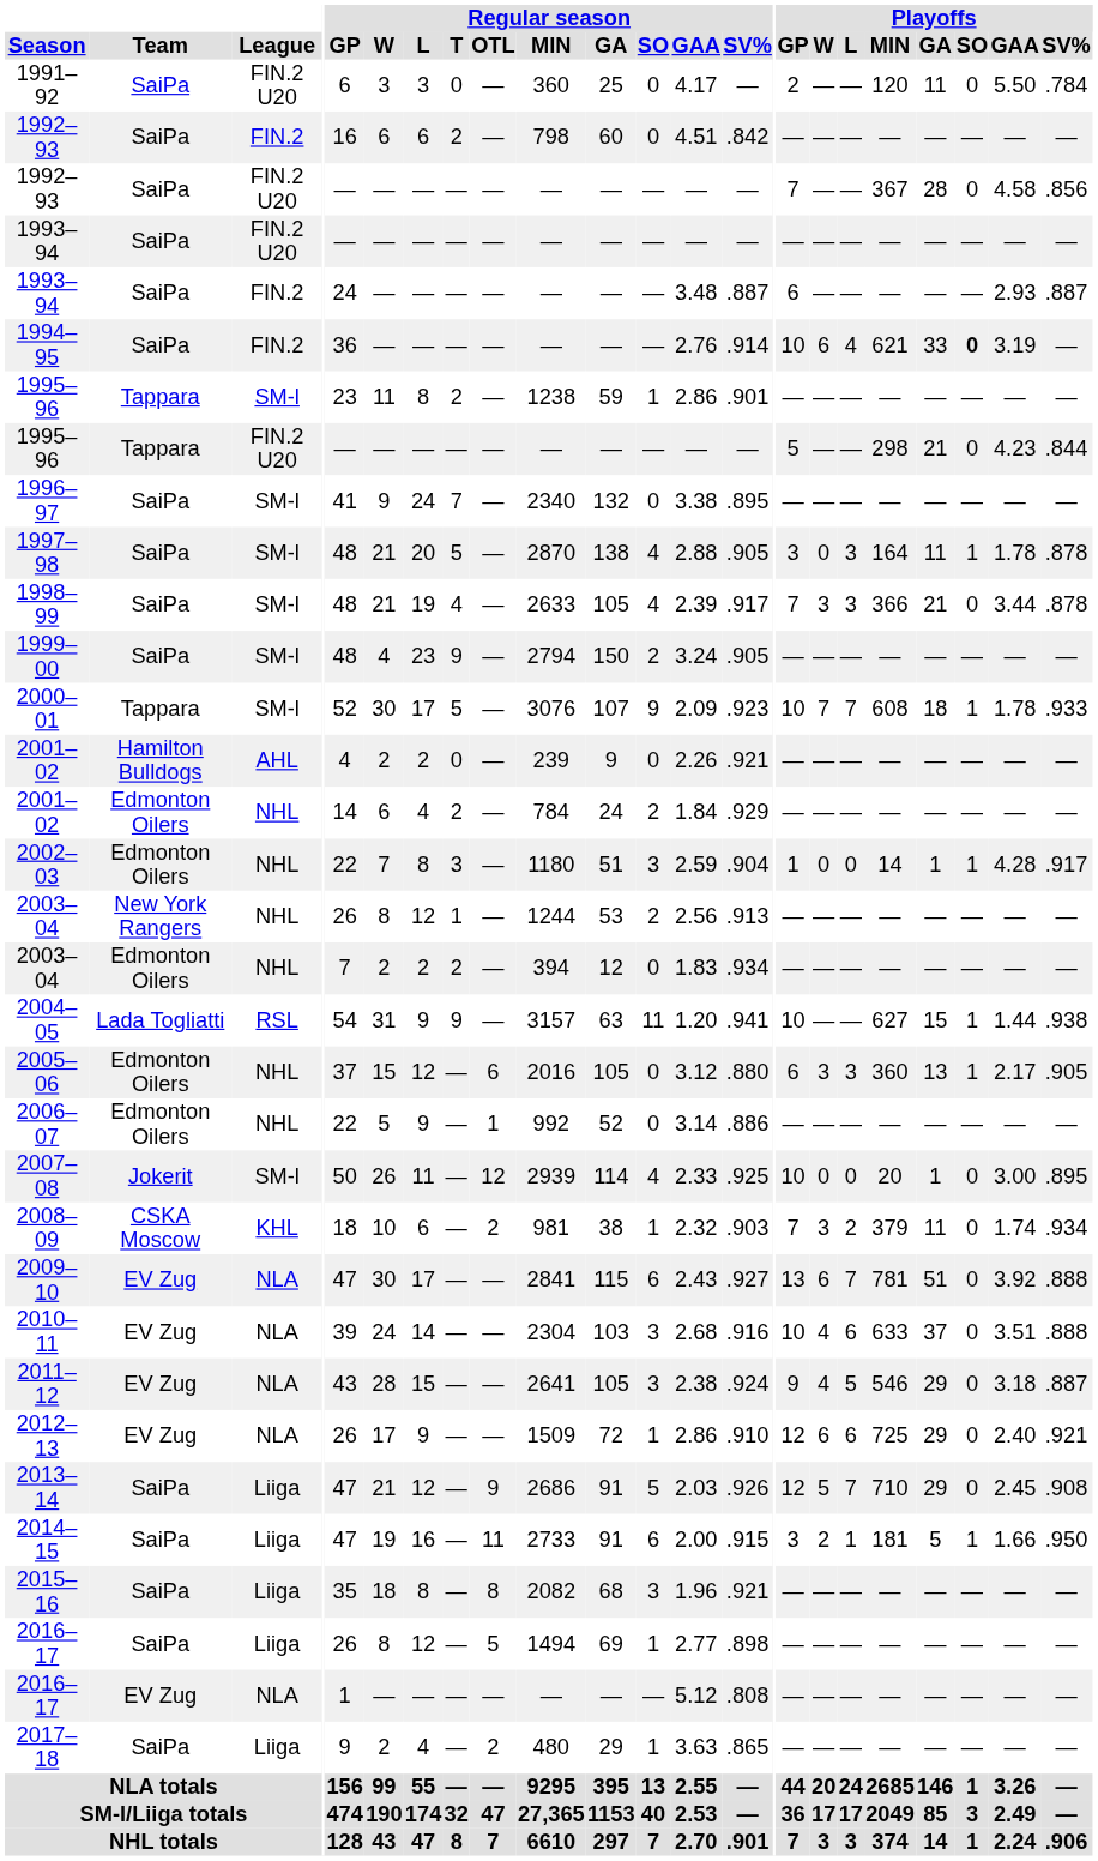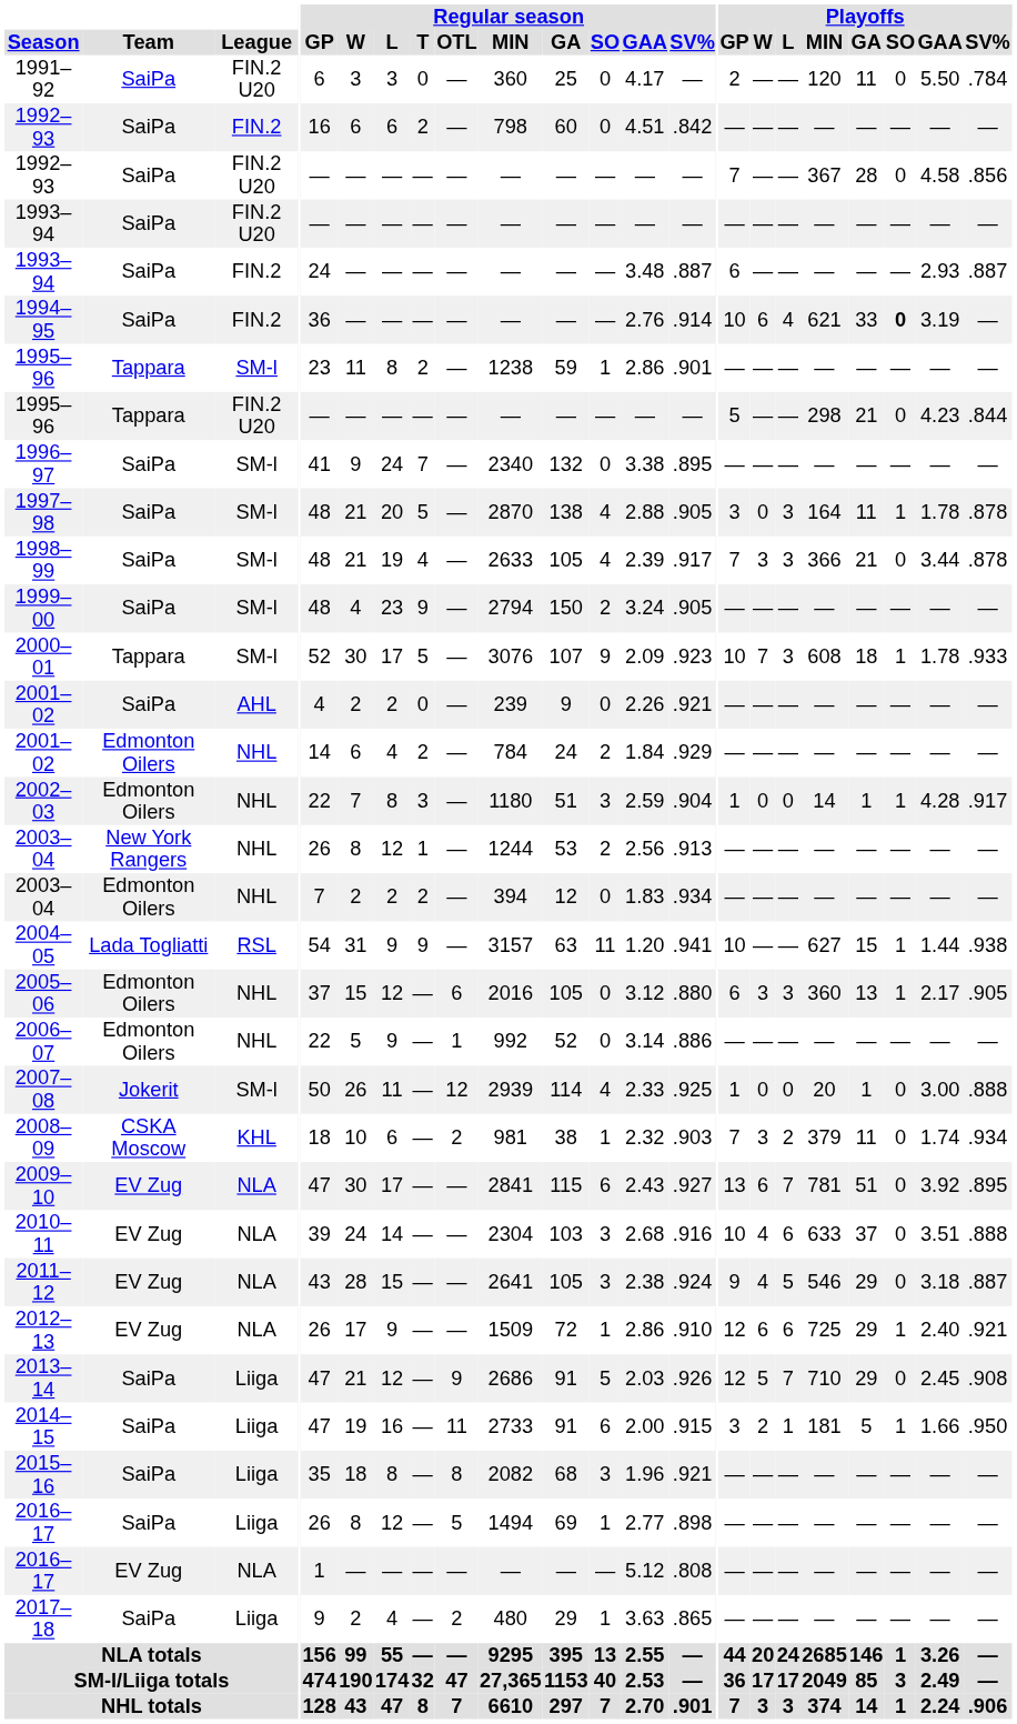2000–01 | Playoffs / L: 7 -> 3
2001–02 / AHL | Team: Hamilton Bulldogs -> SaiPa
2007–08 | Playoffs / GP: 10 -> 1
2007–08 | Playoffs / SV%: .895 -> .888
2009–10 | Playoffs / SV%: .888 -> .895
2012–13 | Playoffs / SO: 0 -> 1
